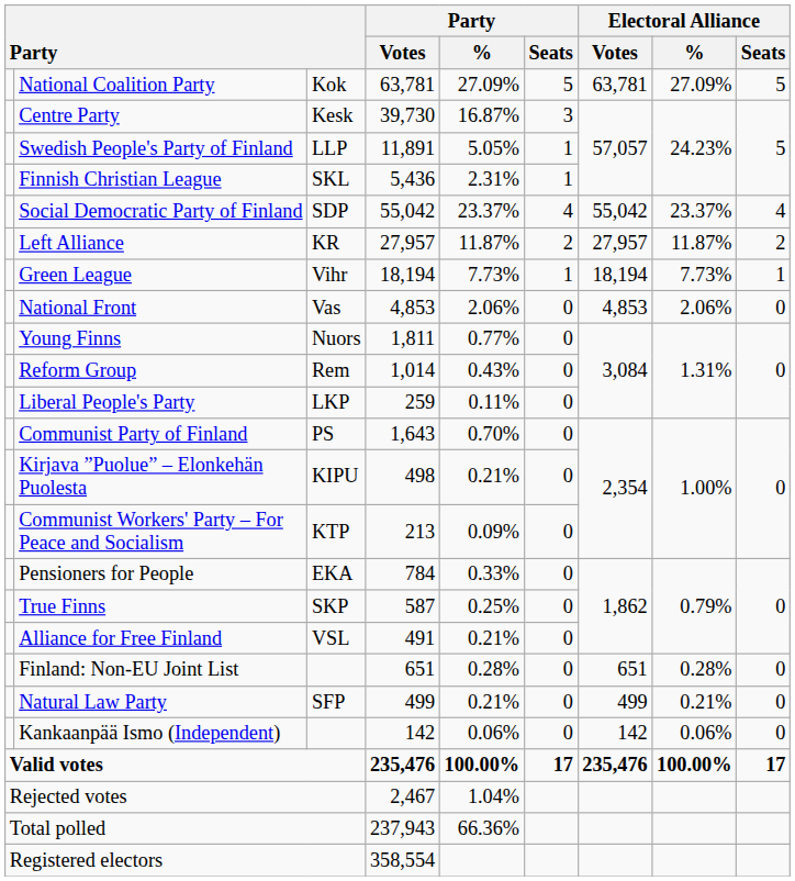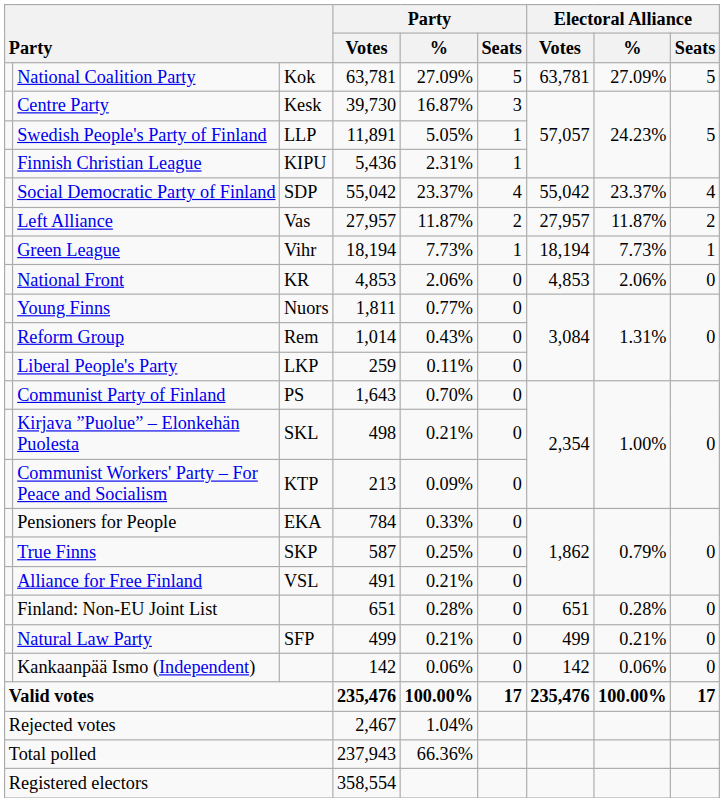Finnish Christian League | column 3: SKL -> KIPU
Left Alliance | column 3: KR -> Vas
National Front | column 3: Vas -> KR
Kirjava ”Puolue” – Elonkehän Puolesta | column 3: KIPU -> SKL
